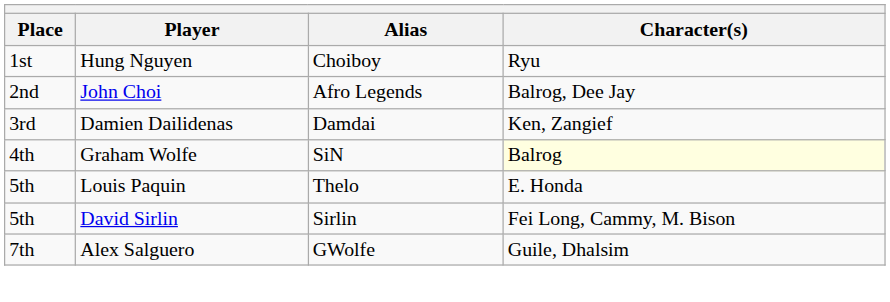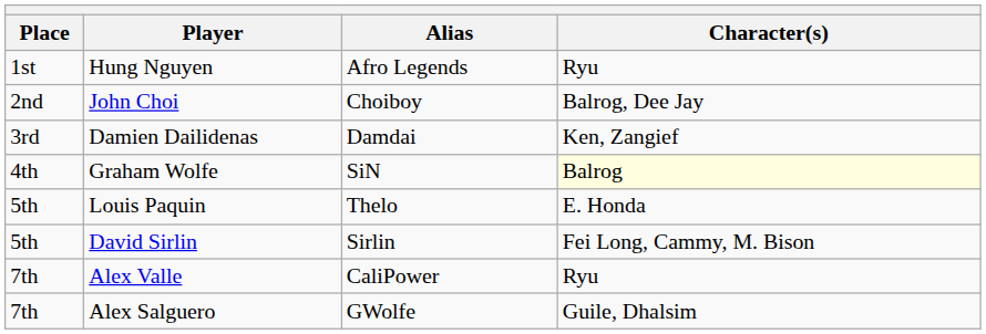Hung Nguyen | Alias: Choiboy -> Afro Legends
John Choi | Alias: Afro Legends -> Choiboy
+ row: 7th | Alex Valle | CaliPower | Ryu
